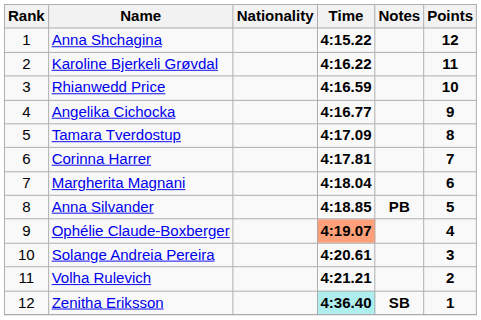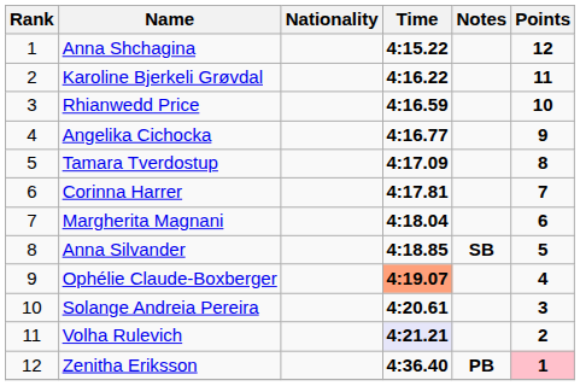Anna Silvander | Notes: PB -> SB
Volha Rulevich | Time: no background -> lavender background
Zenitha Eriksson | Time: paleturquoise background -> no background
Zenitha Eriksson | Notes: SB -> PB
Zenitha Eriksson | Points: no background -> pink background
